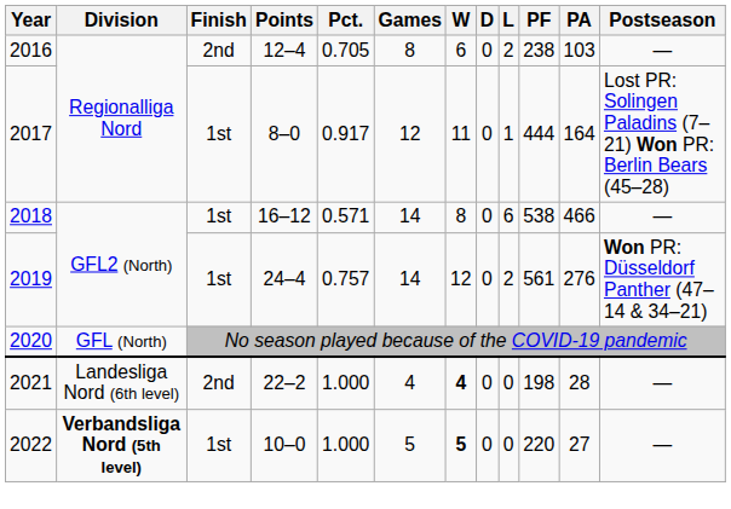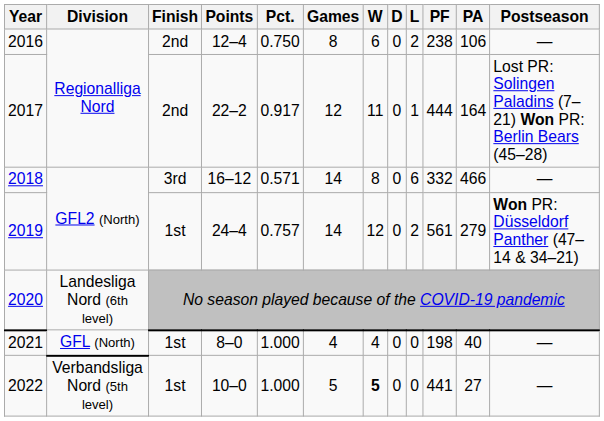2016 | Pct.: 0.705 -> 0.750
2016 | PA: 103 -> 106
2017 | Finish: 1st -> 2nd
2017 | Points: 8–0 -> 22–2
2018 | Finish: 1st -> 3rd
2018 | PF: 538 -> 332
2019 | PA: 276 -> 279
2020 | Division: GFL (North) -> Landesliga Nord (6th level)
2021 | Division: Landesliga Nord (6th level) -> GFL (North)
2021 | Finish: 2nd -> 1st
2021 | Points: 22–2 -> 8–0
2021 | W: bold -> normal
2021 | PA: 28 -> 40
2022 | Division: bold -> normal
2022 | PF: 220 -> 441
